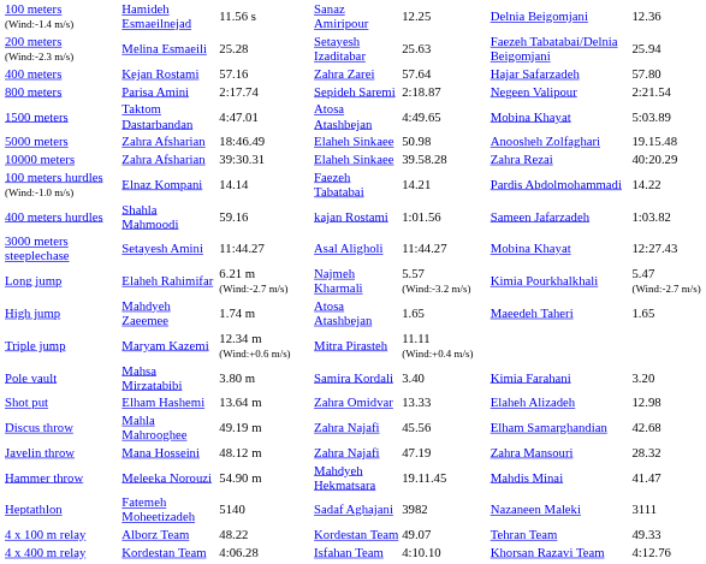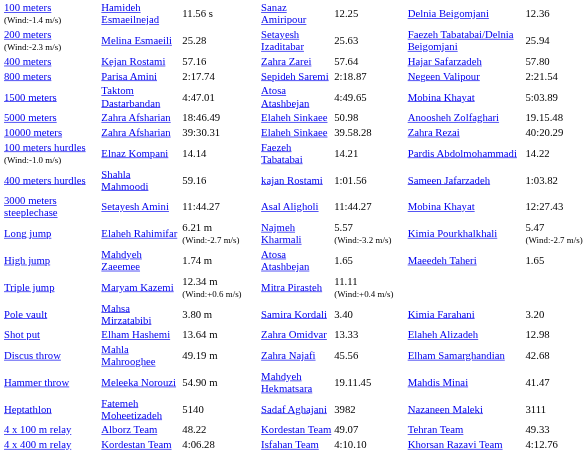- row: Javelin throw | Mana Hosseini | 48.12 m | Zahra Najafi | 47.19 | Zahra Mansouri | 28.32
